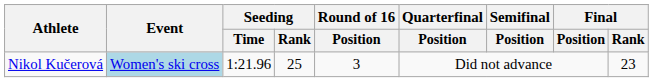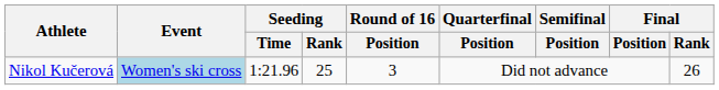Nikol Kučerová | Final / Rank: 23 -> 26
